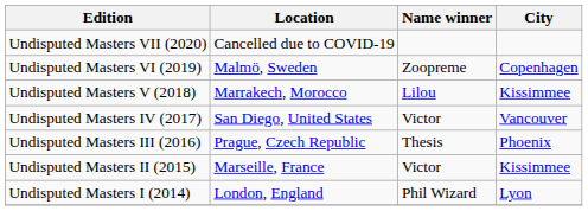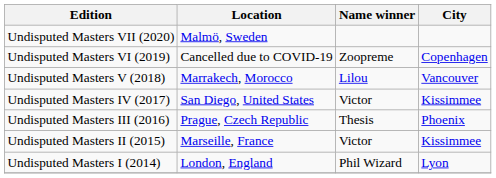Undisputed Masters VII (2020) | Location: Cancelled due to COVID-19 -> Malmö, Sweden
Undisputed Masters VI (2019) | Location: Malmö, Sweden -> Cancelled due to COVID-19
Undisputed Masters V (2018) | City: Kissimmee -> Vancouver
Undisputed Masters IV (2017) | City: Vancouver -> Kissimmee
